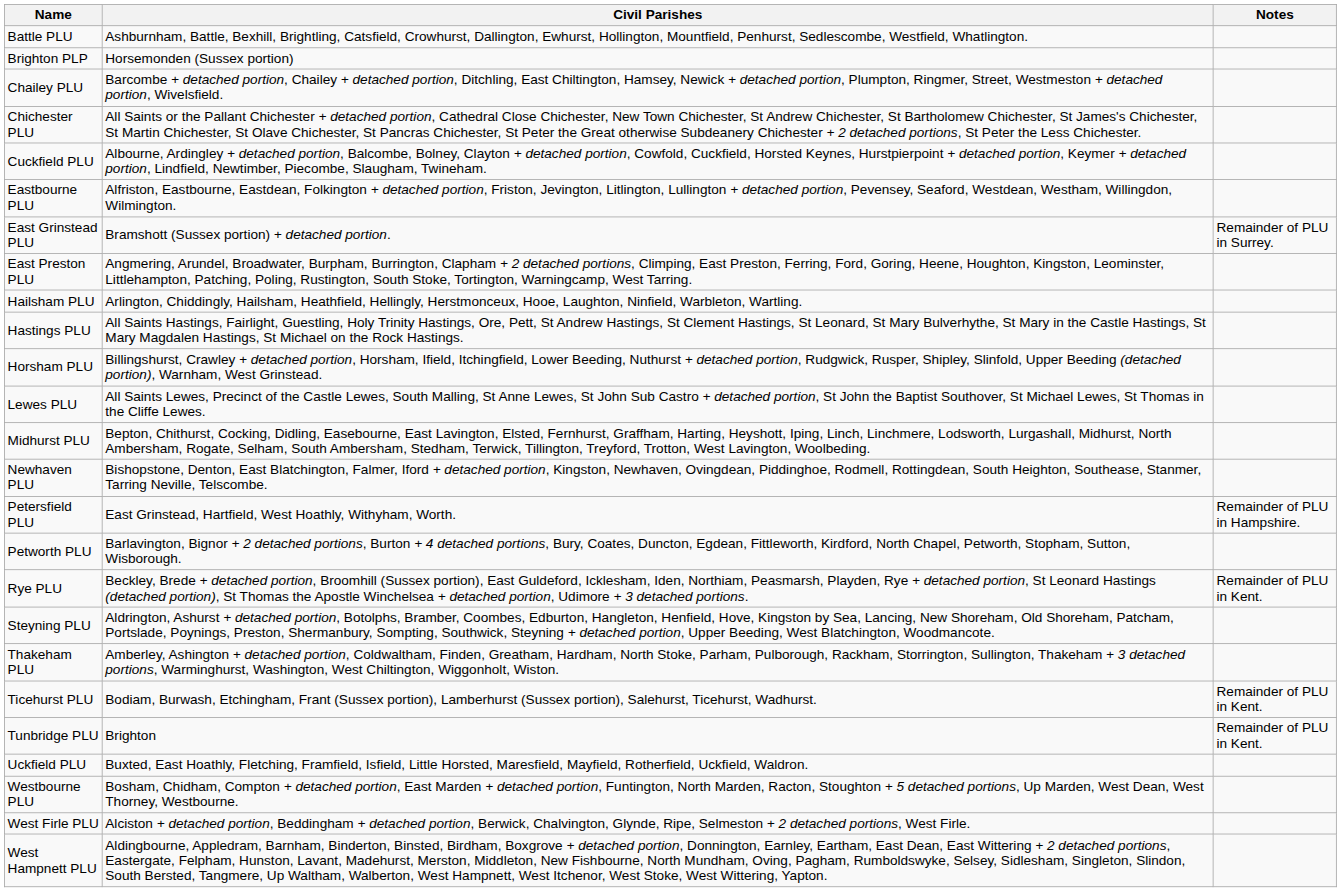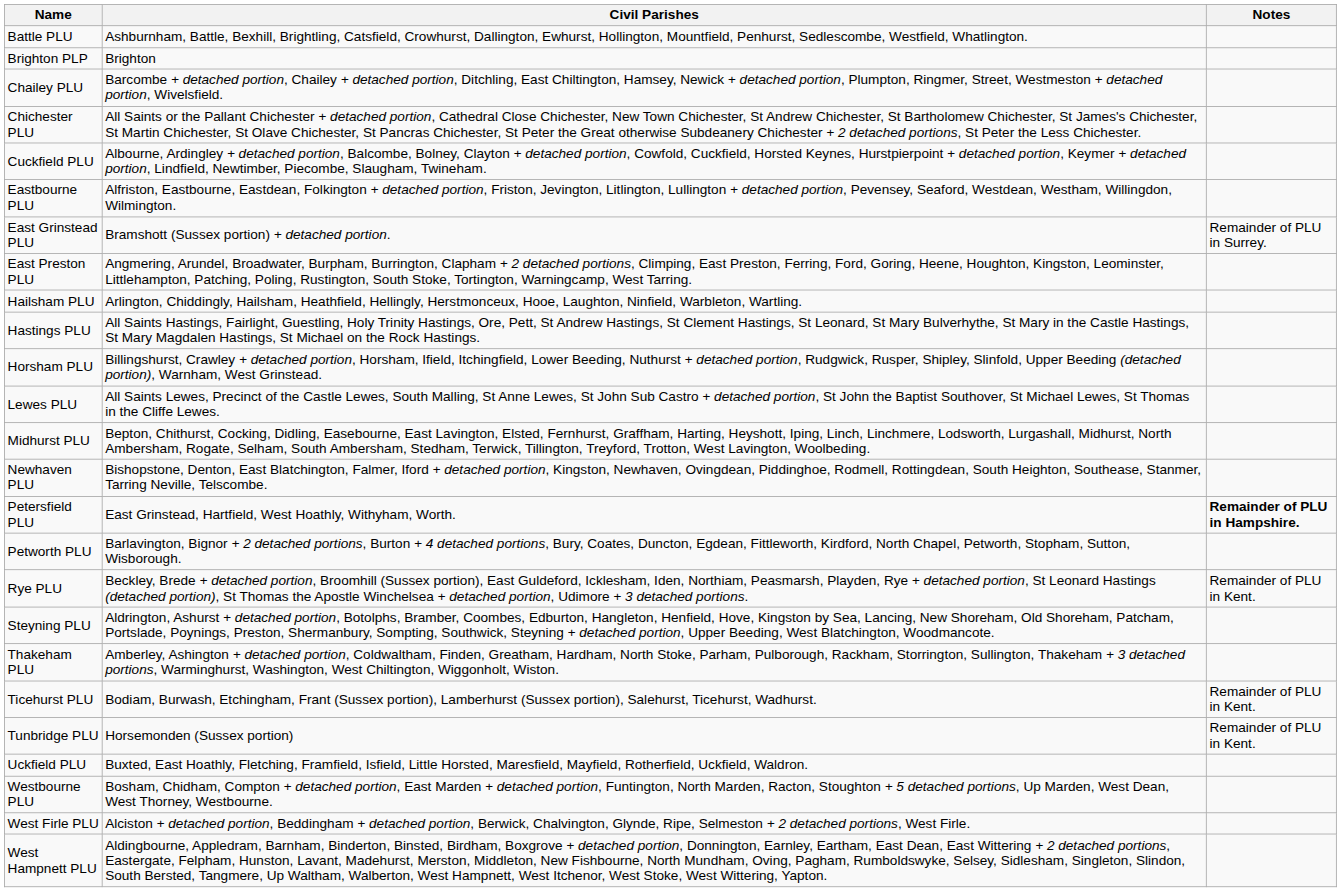Brighton PLP | Civil Parishes: Horsemonden (Sussex portion) -> Brighton
Petersfield PLU | Notes: normal -> bold
Tunbridge PLU | Civil Parishes: Brighton -> Horsemonden (Sussex portion)
